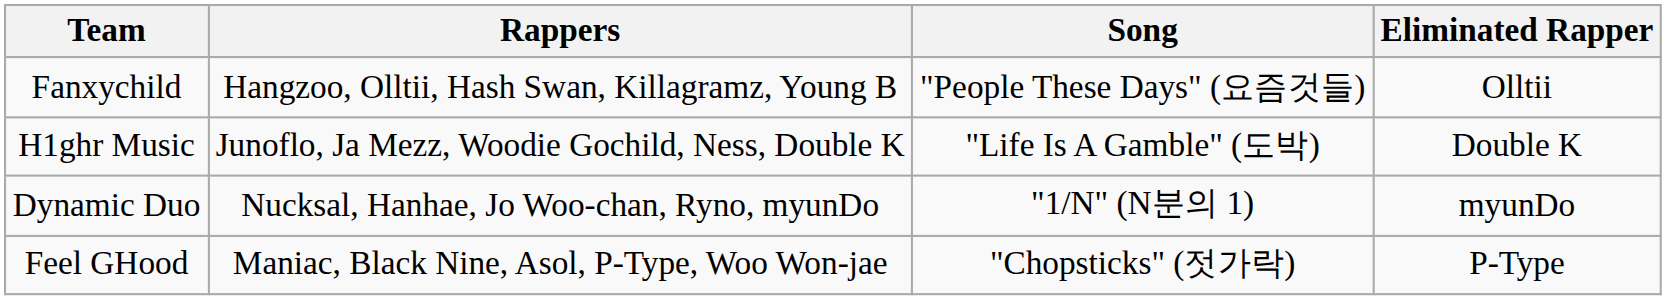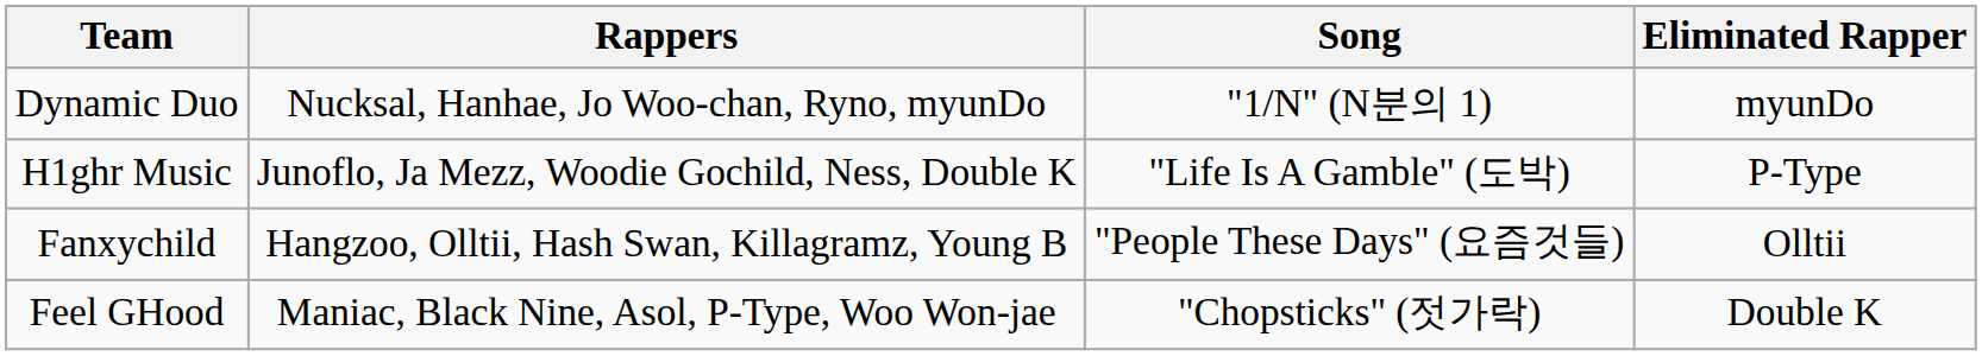rows swapped: Dynamic Duo <-> Fanxychild
H1ghr Music | Eliminated Rapper: Double K -> P-Type
Feel GHood | Eliminated Rapper: P-Type -> Double K
